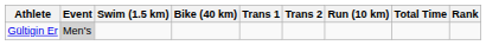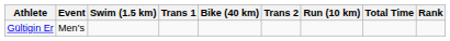columns swapped: Trans 1 <-> Bike (40 km)
Gültigin Er | Event: lightgrey background -> no background
